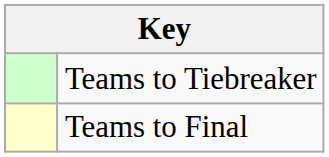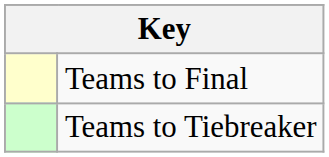rows swapped: Teams to Final <-> Teams to Tiebreaker
